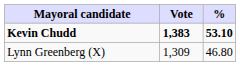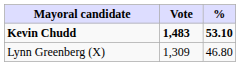Kevin Chudd | Vote: 1,383 -> 1,483
